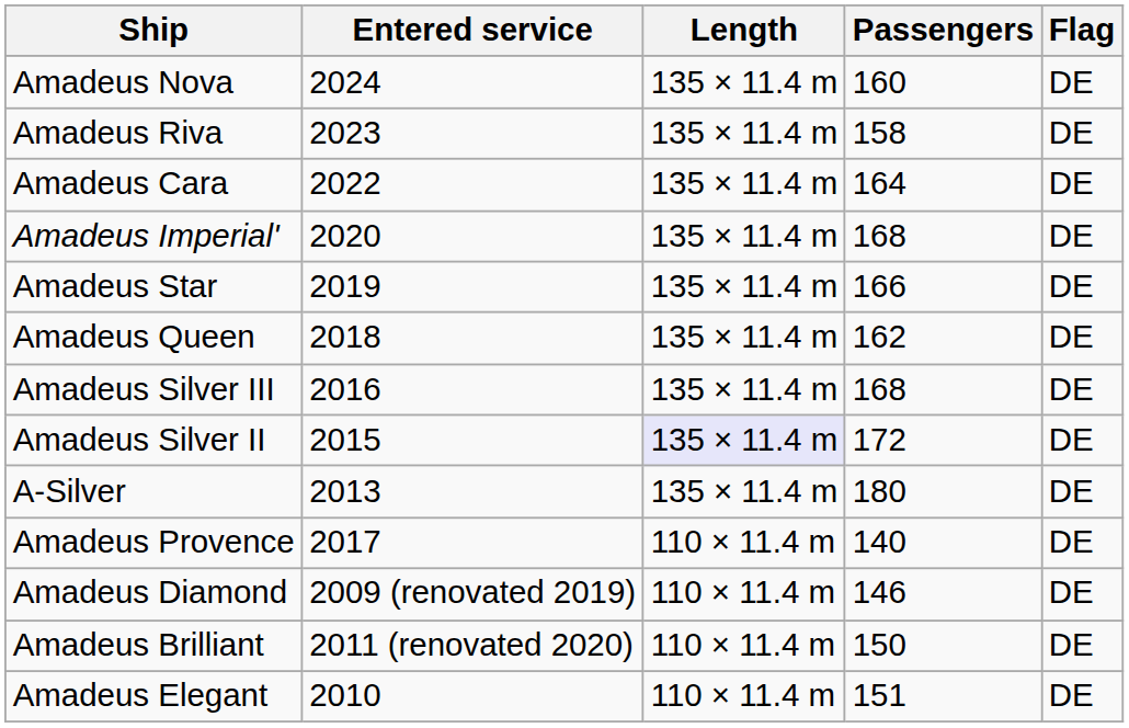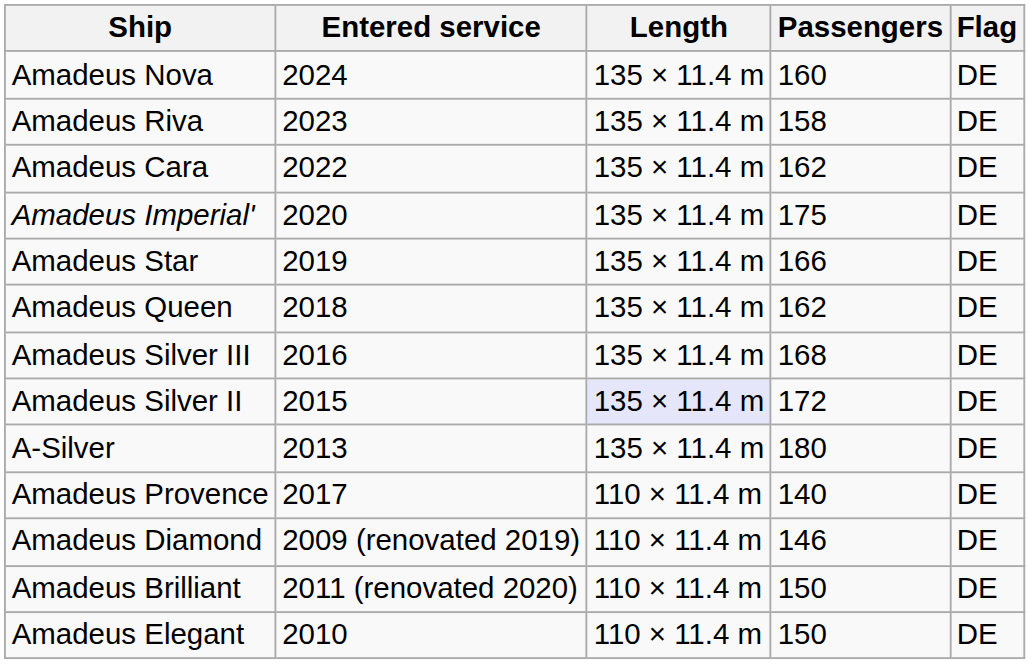Amadeus Cara | Passengers: 164 -> 162
Amadeus Imperial' | Passengers: 168 -> 175
Amadeus Elegant | Passengers: 151 -> 150
